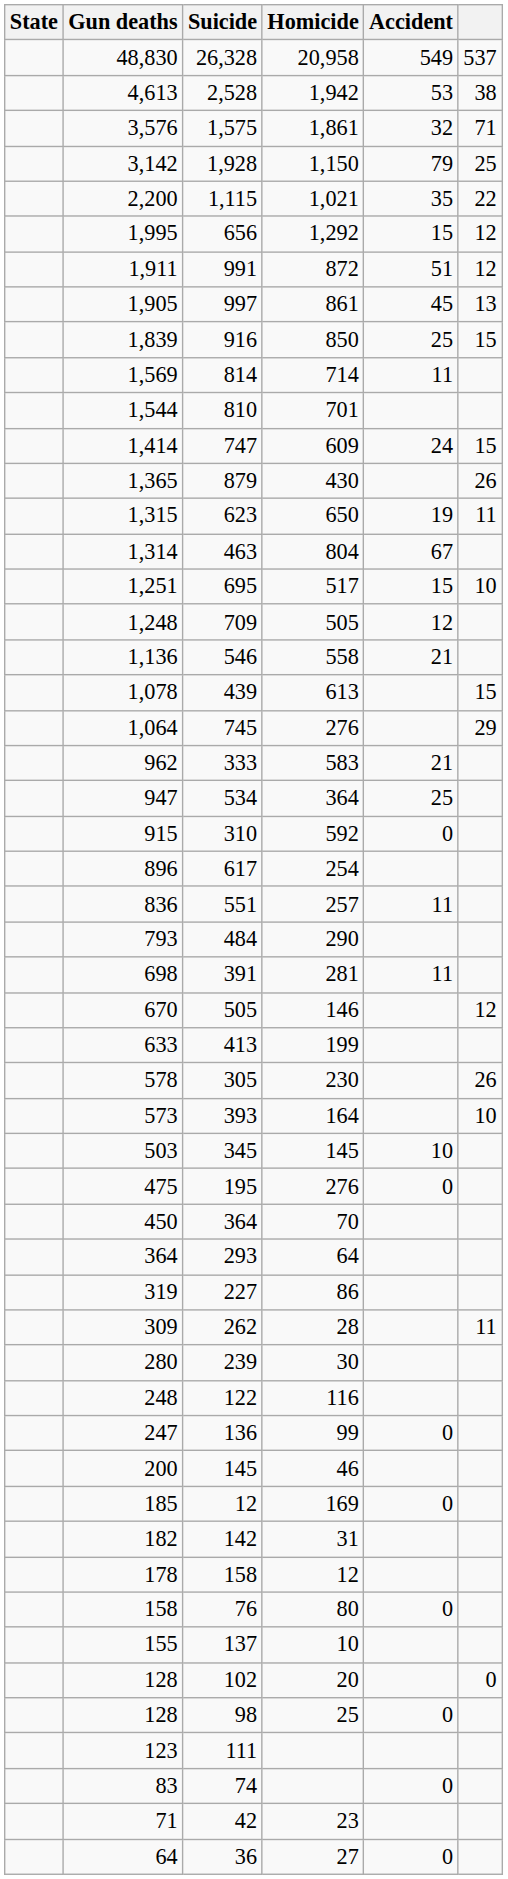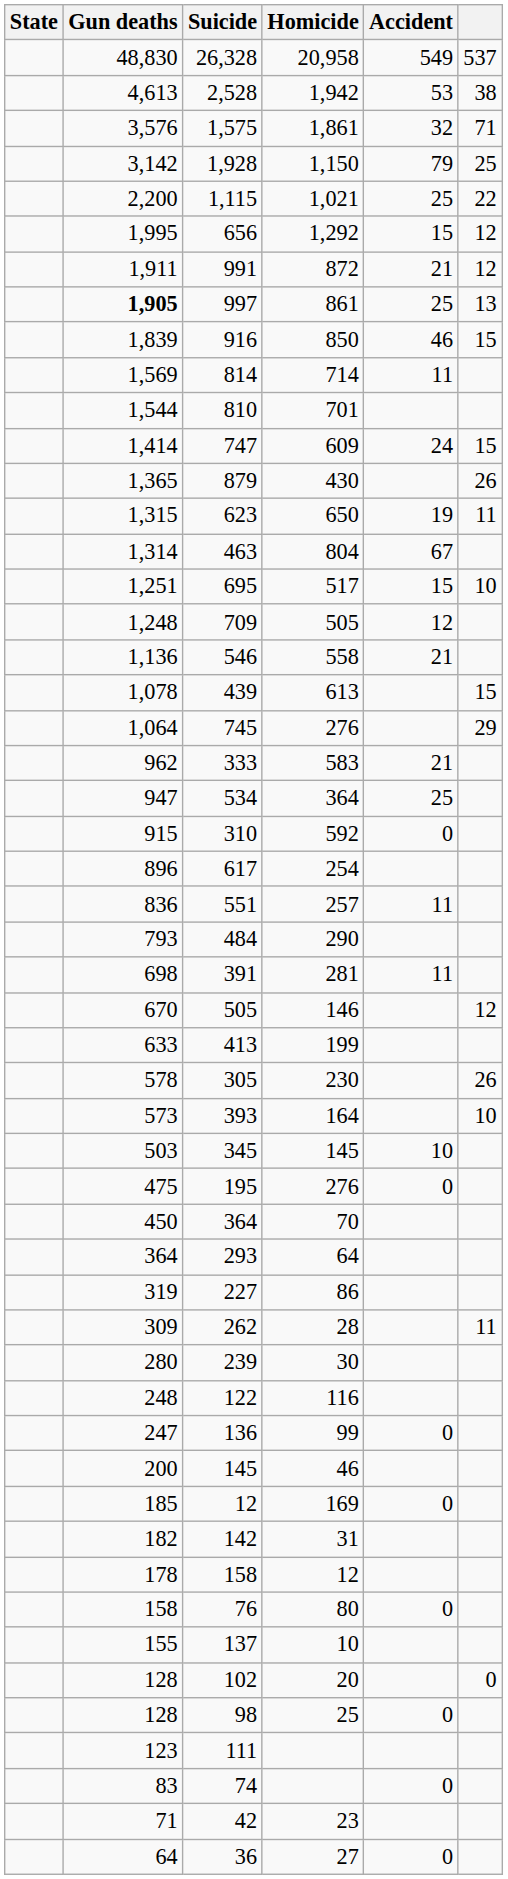1,115 | Accident: 35 -> 25
991 | Accident: 51 -> 21
997 | Gun deaths: normal -> bold
997 | Accident: 45 -> 25
916 | Accident: 25 -> 46
